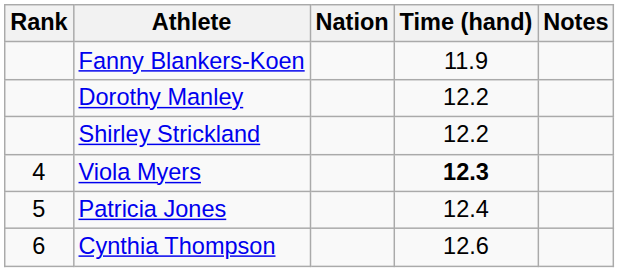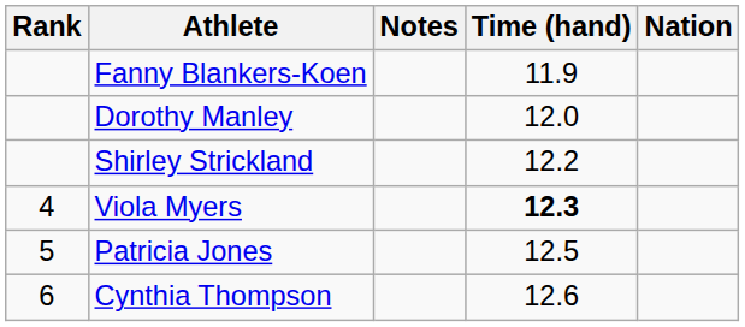columns swapped: Nation <-> Notes
Dorothy Manley | Time (hand): 12.2 -> 12.0
Patricia Jones | Time (hand): 12.4 -> 12.5
